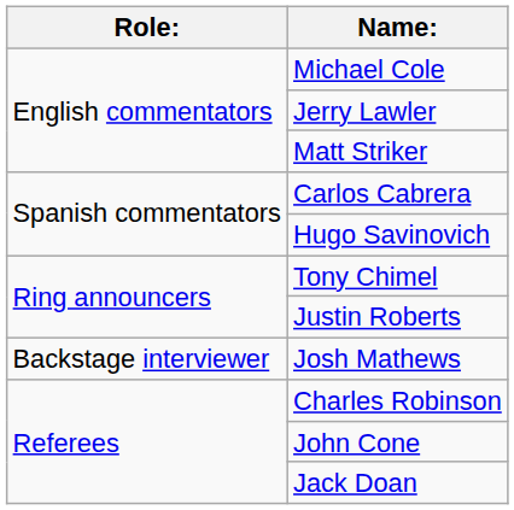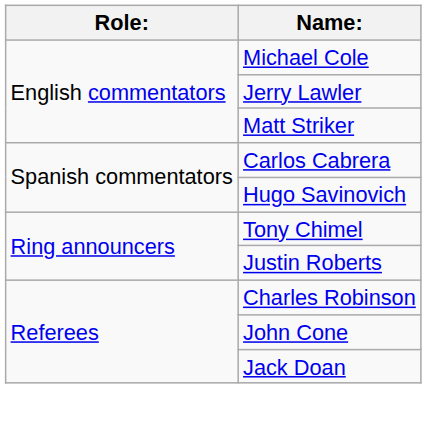- row: Backstage interviewer | Josh Mathews
